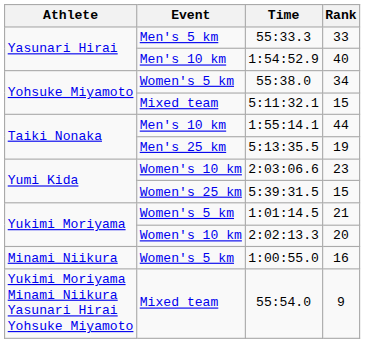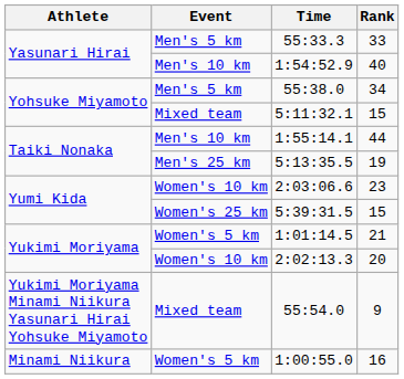55:38.0 | Event: Women's 5 km -> Men's 5 km
rows swapped: 1:00:55.0 <-> 55:54.0
